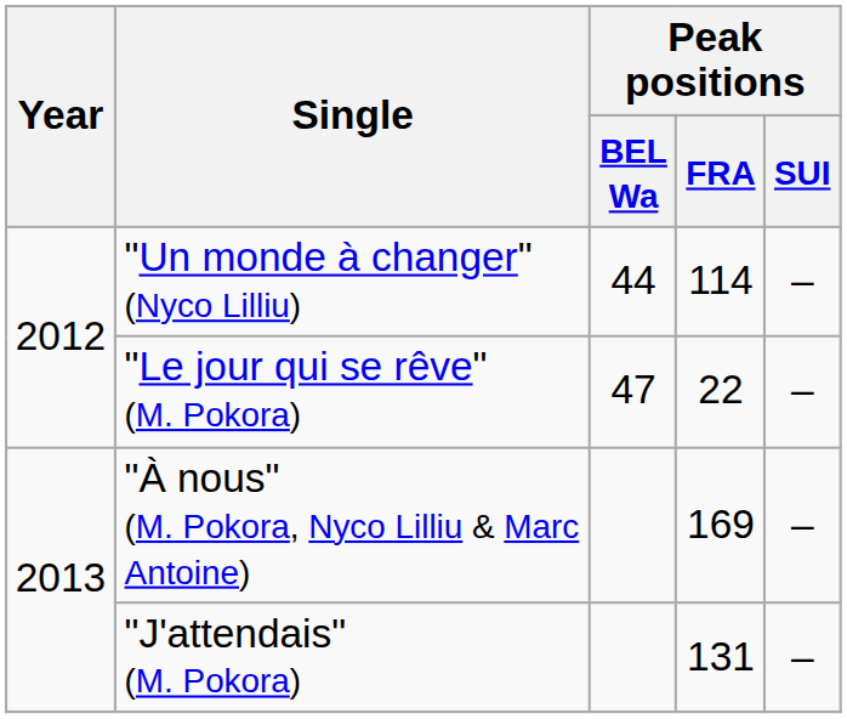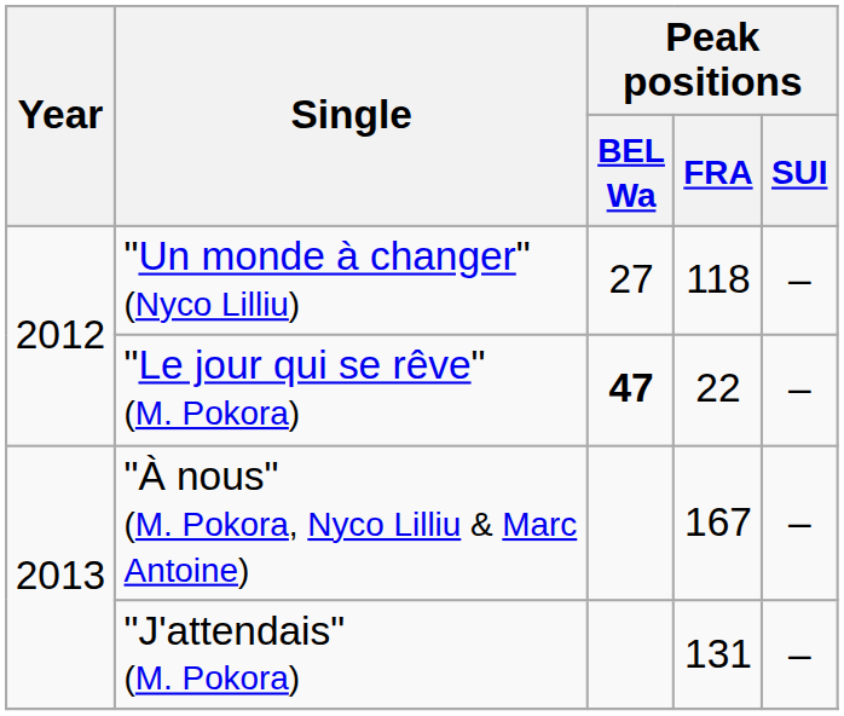"Un monde à changer" (Nyco Lilliu) | Peak positions / BEL Wa: 44 -> 27
"Un monde à changer" (Nyco Lilliu) | Peak positions / FRA: 114 -> 118
"Le jour qui se rêve" (M. Pokora) | Peak positions / BEL Wa: normal -> bold
"À nous" (M. Pokora, Nyco Lilliu & Marc Antoine) | Peak positions / FRA: 169 -> 167
